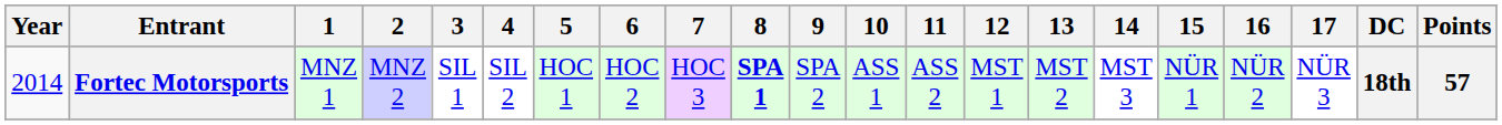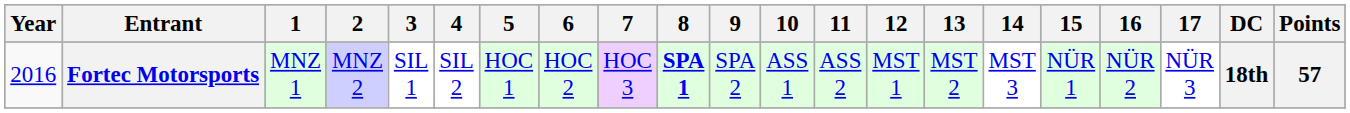Fortec Motorsports | Year: 2014 -> 2016
